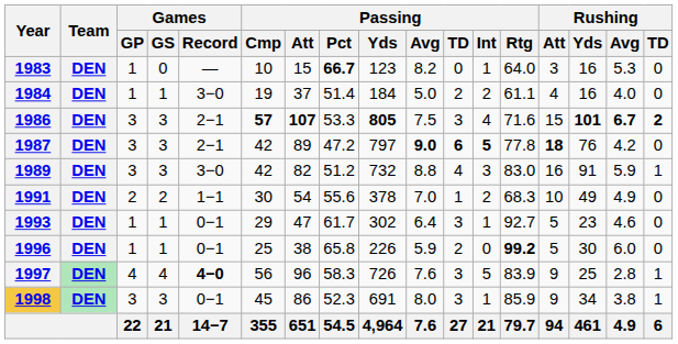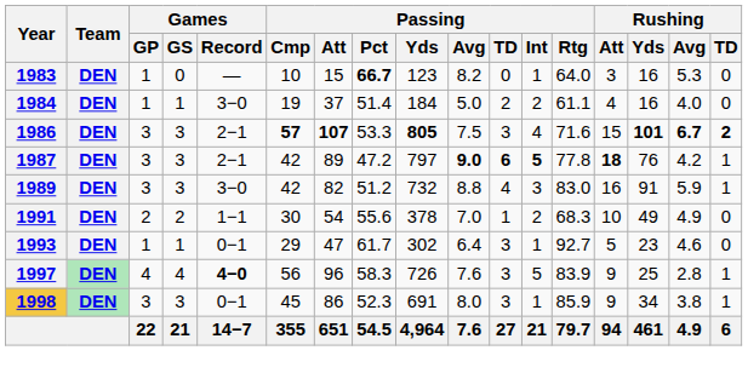1987 | Rushing / TD: 0 -> 1
- row: 1996 | DEN | 1 | 1 | 0−1 | 25 | 38 | 65.8 | 226 | 5.9 | 2 | 0 | 99.2 | 5 | 30 | 6.0 | 0
